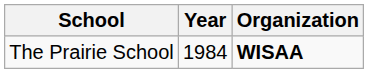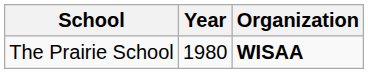The Prairie School | Year: 1984 -> 1980
